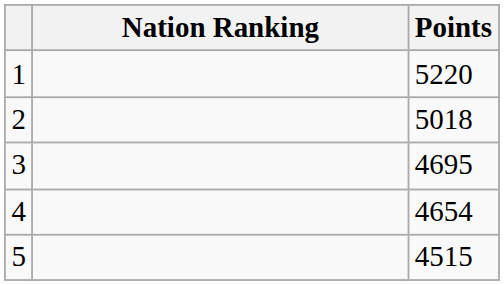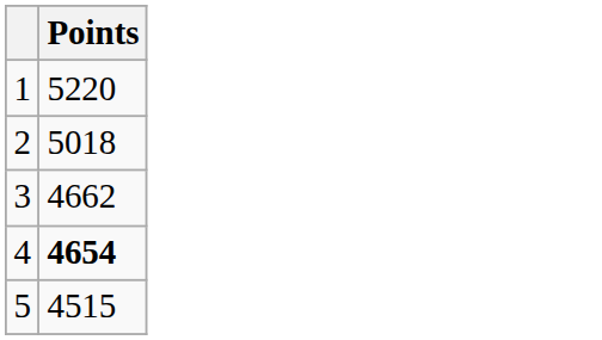- column: Nation Ranking
3 | Points: 4695 -> 4662
4 | Points: normal -> bold
